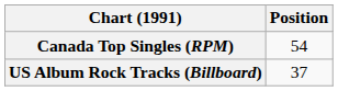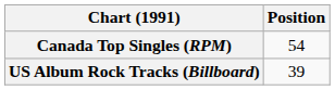US Album Rock Tracks (Billboard) | Position: 37 -> 39
